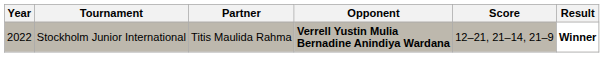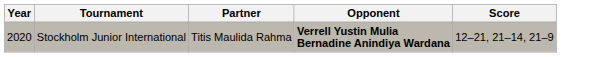- column: Result | Winner
Stockholm Junior International | Year: 2022 -> 2020
